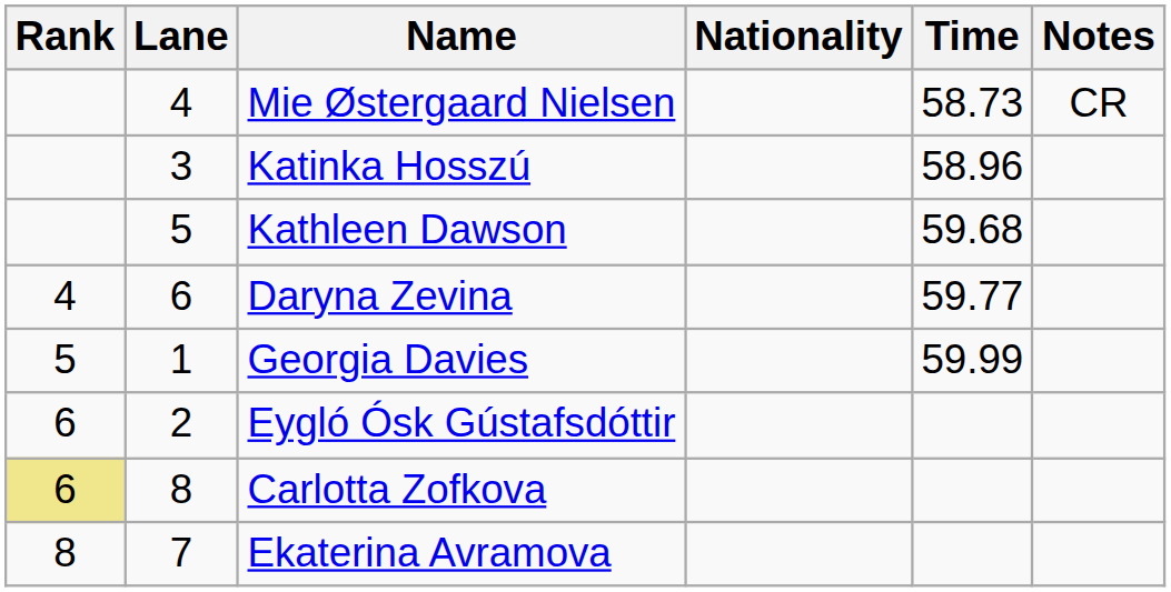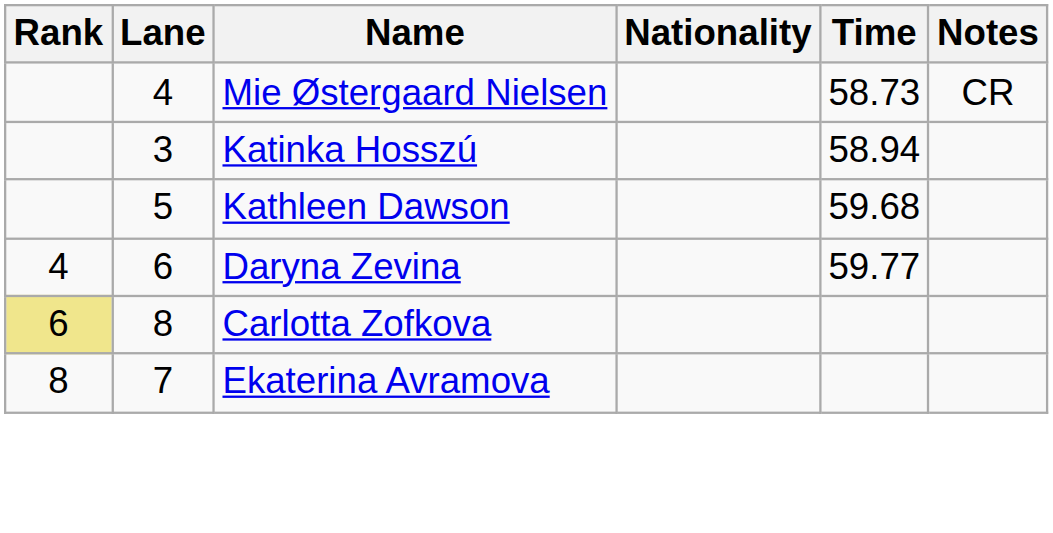Katinka Hosszú | Time: 58.96 -> 58.94
- row: 5 | 1 | Georgia Davies | 59.99
- row: 6 | 2 | Eygló Ósk Gústafsdóttir
